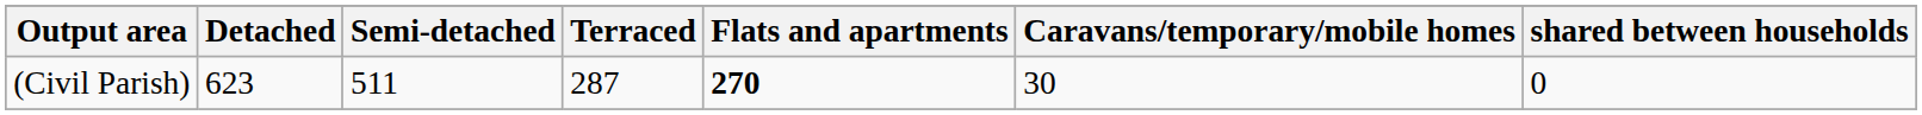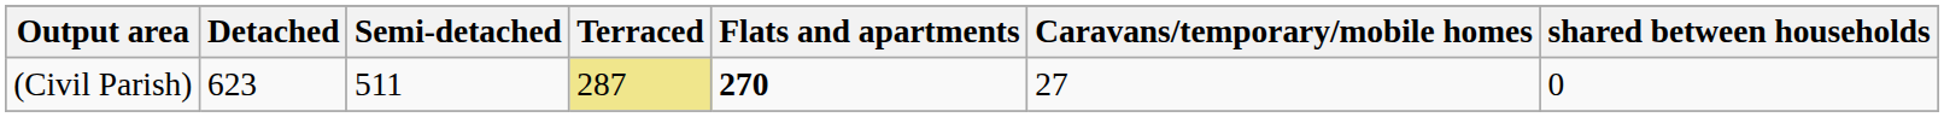(Civil Parish) | Terraced: no background -> khaki background
(Civil Parish) | Caravans/temporary/mobile homes: 30 -> 27
